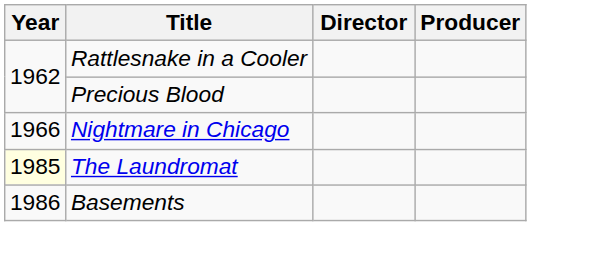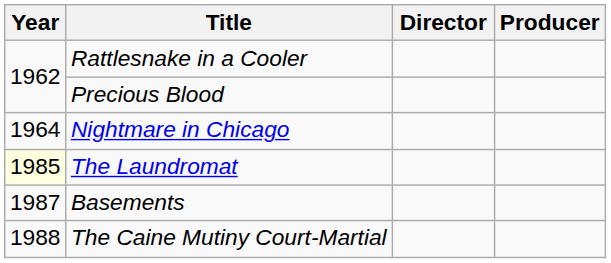Nightmare in Chicago | Year: 1966 -> 1964
Basements | Year: 1986 -> 1987
+ row: 1988 | The Caine Mutiny Court-Martial
